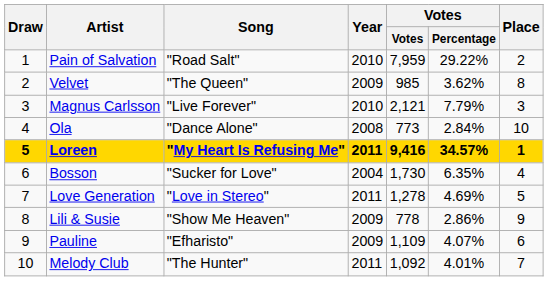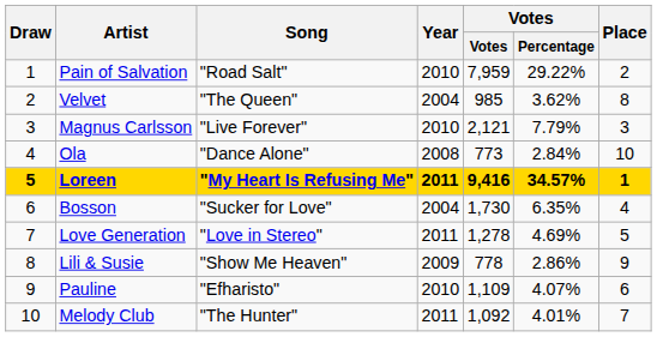Velvet | Year: 2009 -> 2004
Pauline | Year: 2009 -> 2010
